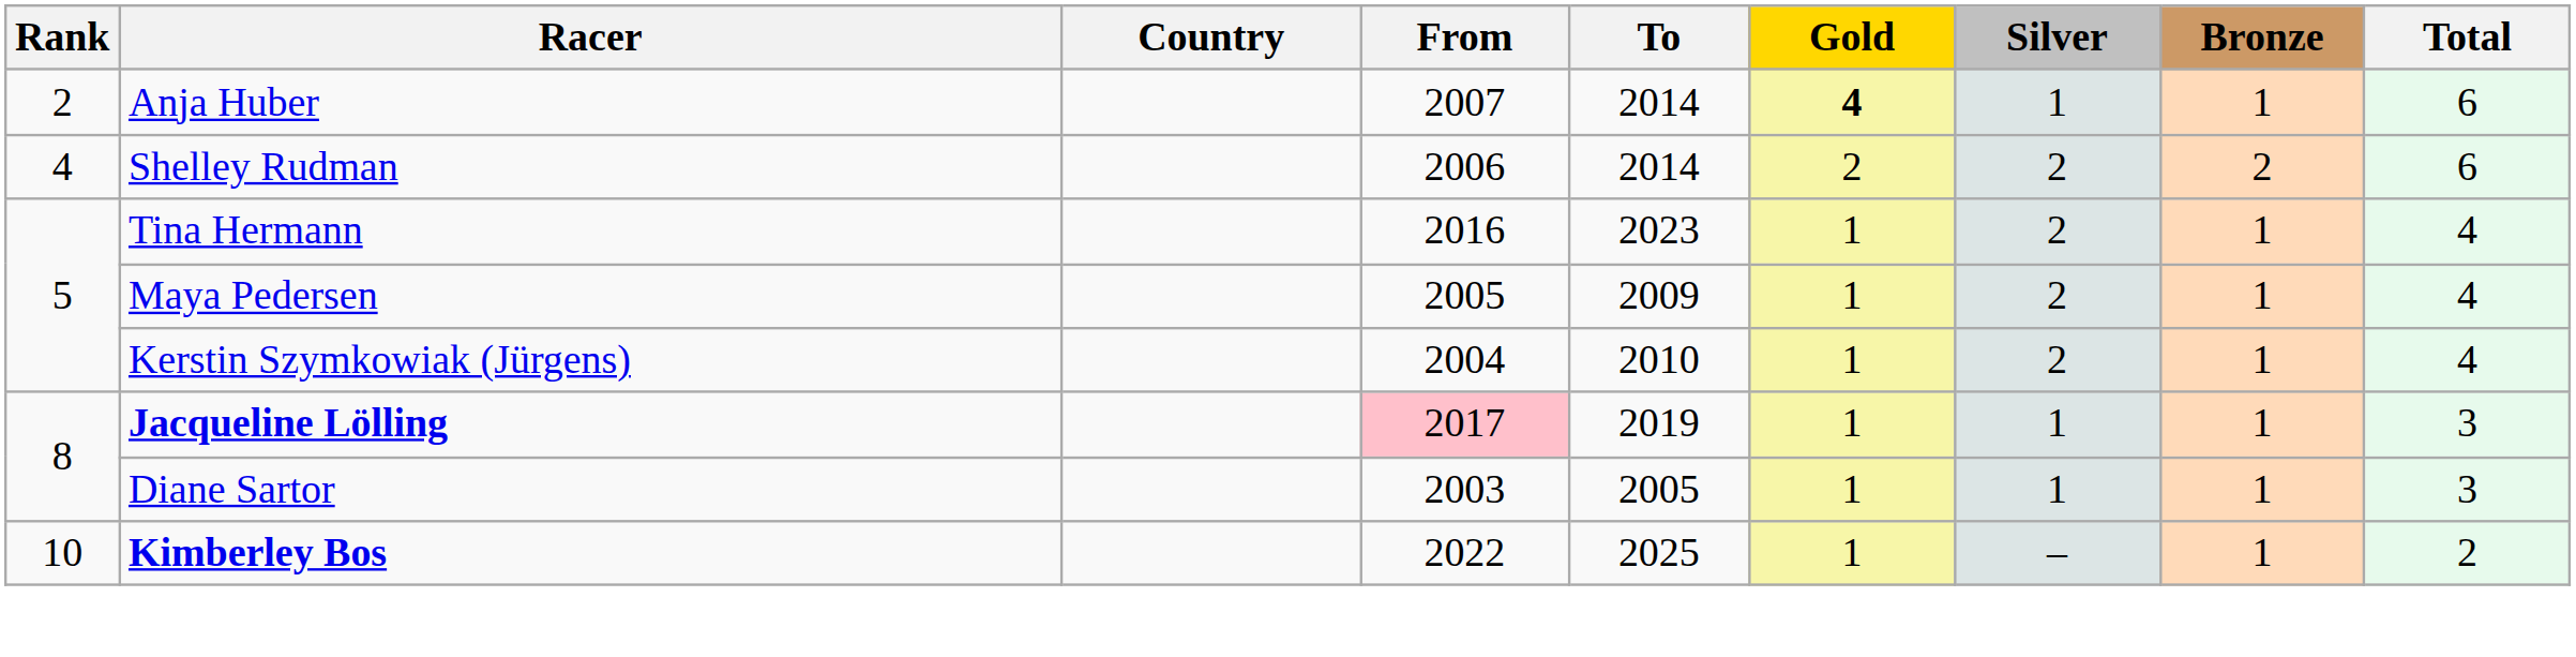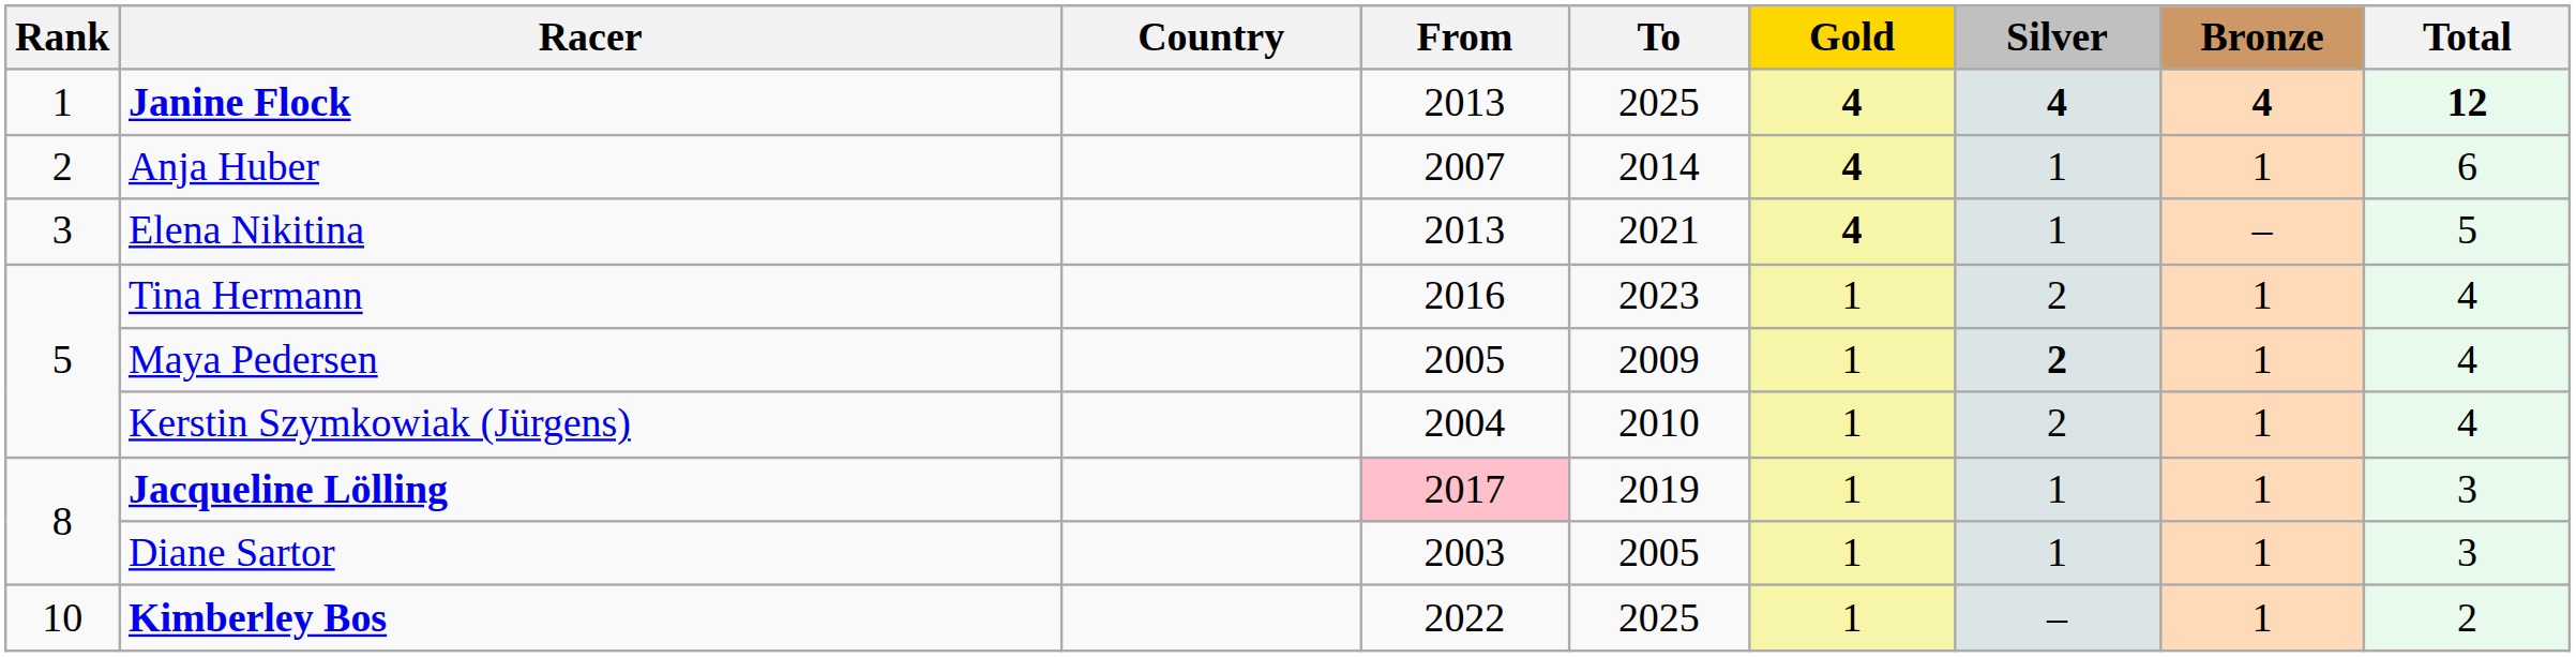+ row: 1 | Janine Flock | 2013 | 2025 | 4 | 4 | 4 | 12
+ row: 3 | Elena Nikitina | 2013 | 2021 | 4 | 1 | – | 5
- row: 4 | Shelley Rudman | 2006 | 2014 | 2 | 2 | 2 | 6
Maya Pedersen | Silver: normal -> bold
